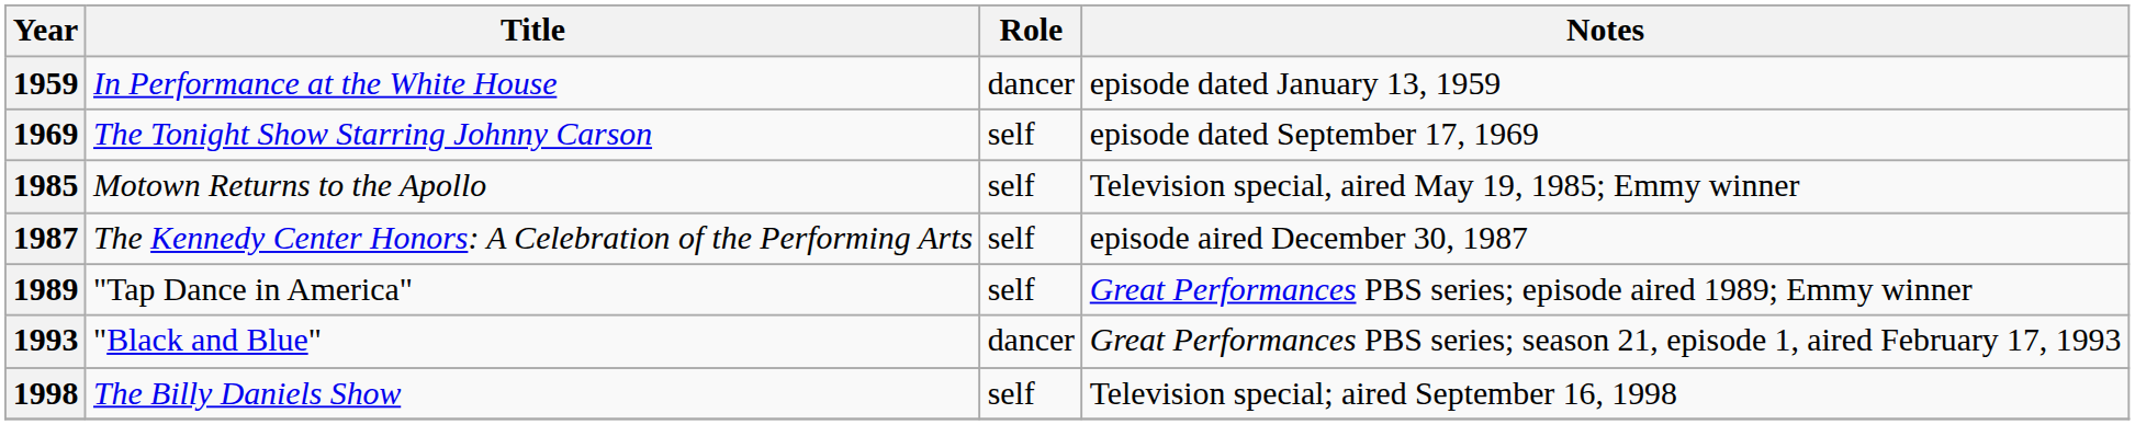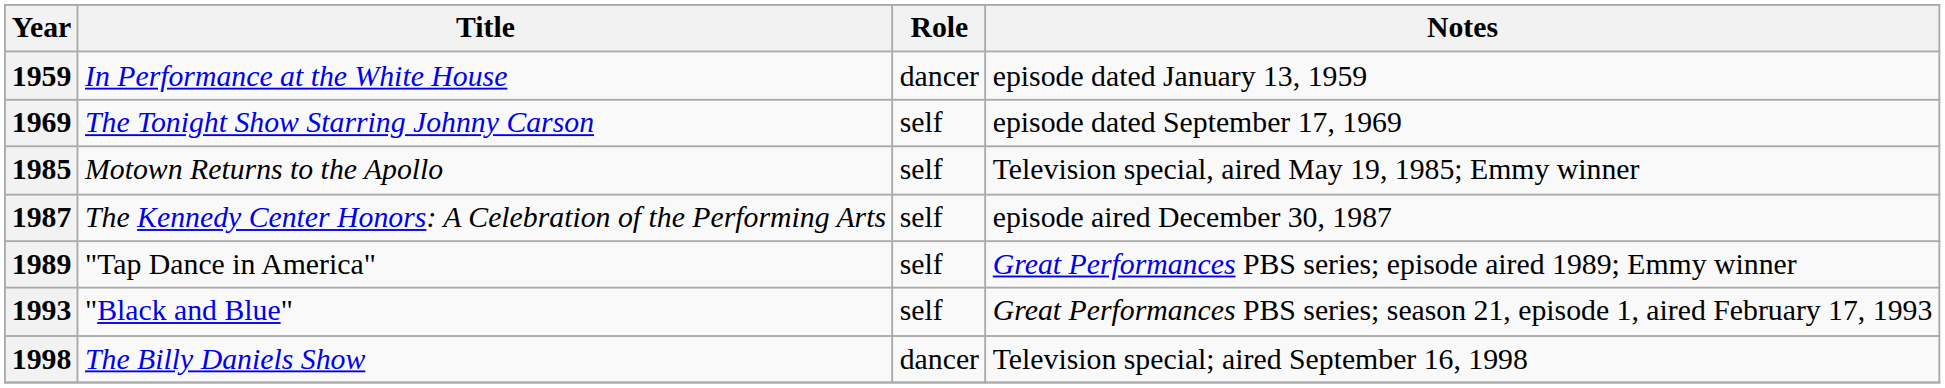1993 | Role: dancer -> self
1998 | Role: self -> dancer
